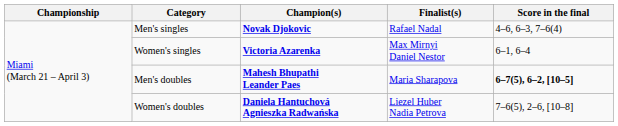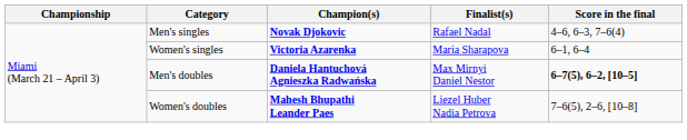Women's singles | Finalist(s): Max Mirnyi Daniel Nestor -> Maria Sharapova
Men's doubles | Champion(s): Mahesh Bhupathi Leander Paes -> Daniela Hantuchová Agnieszka Radwańska
Men's doubles | Finalist(s): Maria Sharapova -> Max Mirnyi Daniel Nestor
Women's doubles | Champion(s): Daniela Hantuchová Agnieszka Radwańska -> Mahesh Bhupathi Leander Paes
